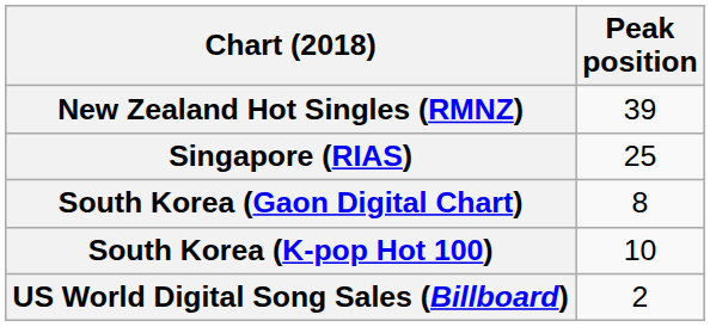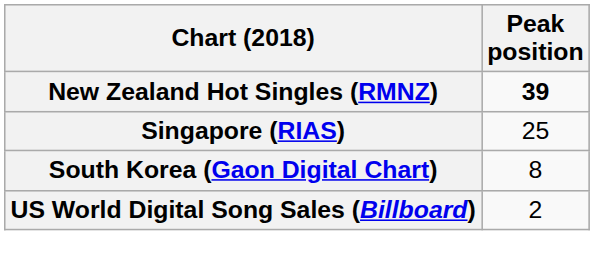New Zealand Hot Singles (RMNZ) | Peak position: normal -> bold
- row: South Korea (K-pop Hot 100) | 10
